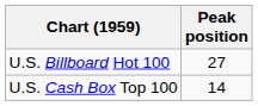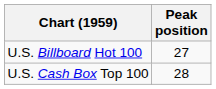U.S. Cash Box Top 100 | Peak position: 14 -> 28
